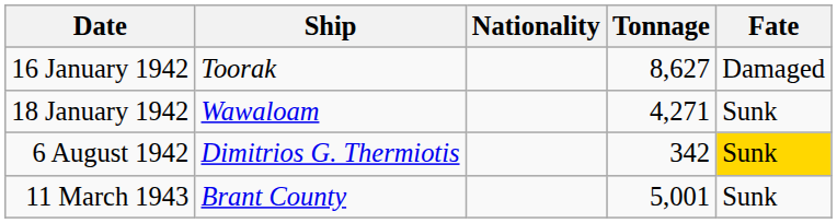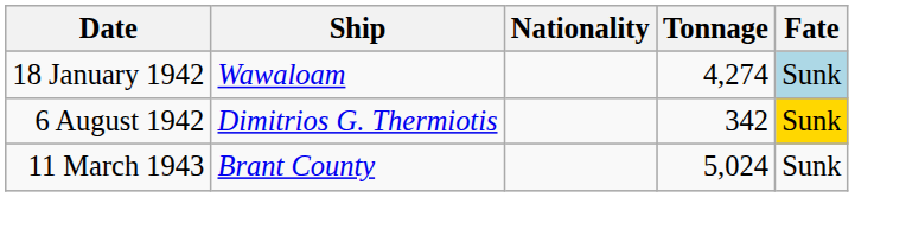- row: 16 January 1942 | Toorak | 8,627 | Damaged
18 January 1942 | Tonnage: 4,271 -> 4,274
18 January 1942 | Fate: no background -> lightblue background
11 March 1943 | Tonnage: 5,001 -> 5,024
